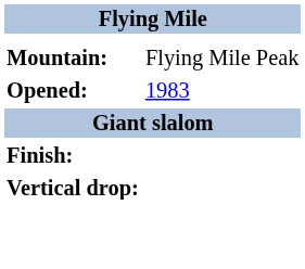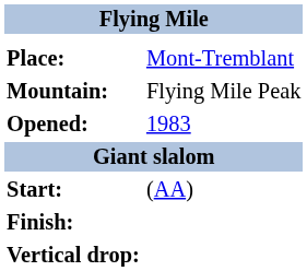+ row: Place: | Mont-Tremblant
+ row: Start: | (AA)
